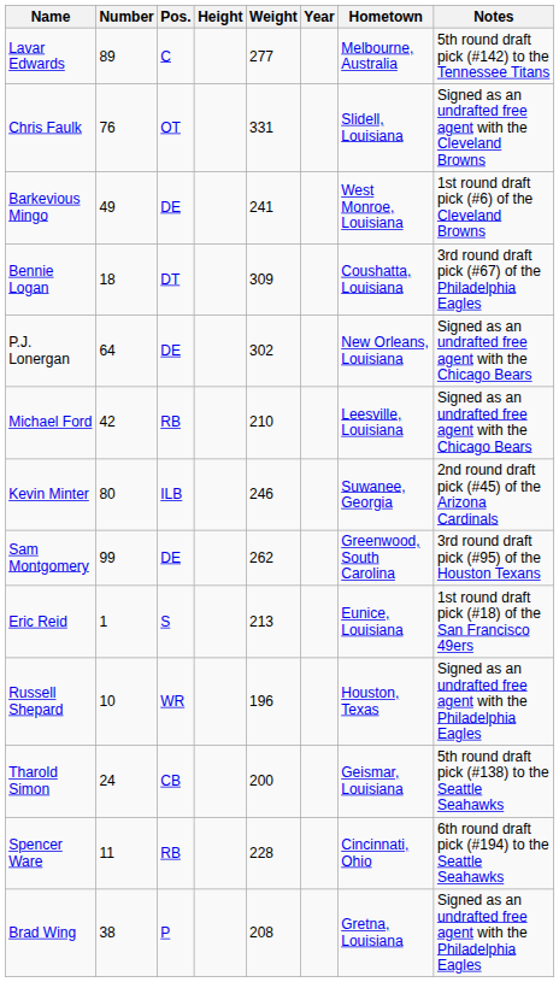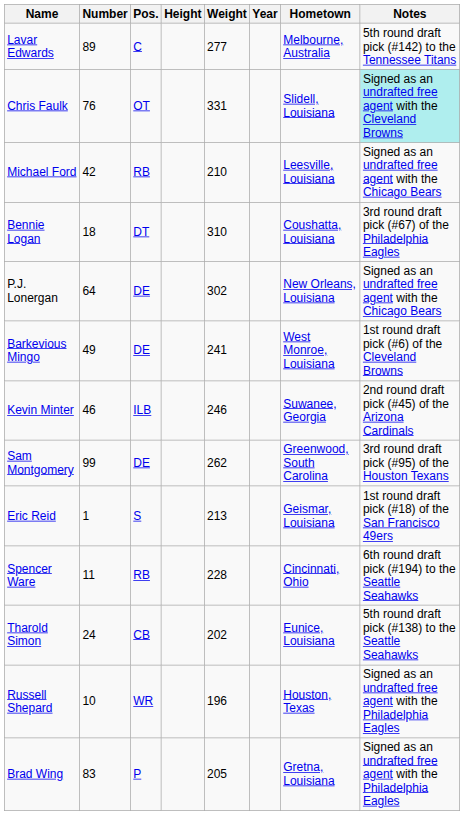Chris Faulk | Notes: no background -> paleturquoise background
rows swapped: Michael Ford <-> Barkevious Mingo
Bennie Logan | Weight: 309 -> 310
Kevin Minter | Number: 80 -> 46
Eric Reid | Hometown: Eunice, Louisiana -> Geismar, Louisiana
rows swapped: Russell Shepard <-> Spencer Ware
Tharold Simon | Weight: 200 -> 202
Tharold Simon | Hometown: Geismar, Louisiana -> Eunice, Louisiana
Brad Wing | Number: 38 -> 83
Brad Wing | Weight: 208 -> 205
